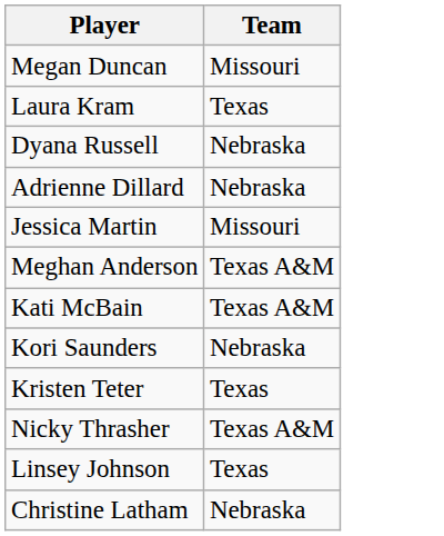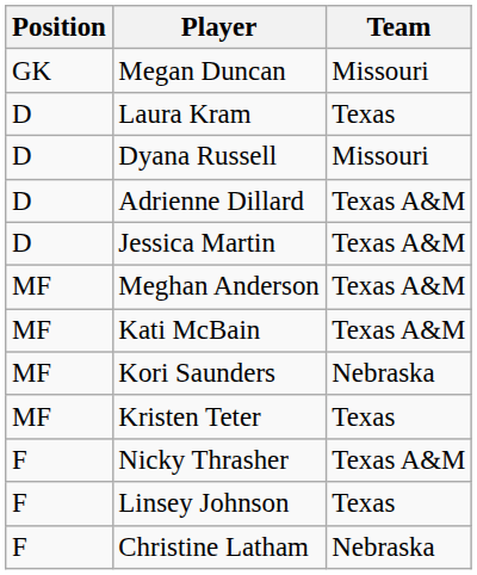+ column: Position | GK | D | D | D | D | MF | MF | MF | MF | F | F | F
Dyana Russell | Team: Nebraska -> Missouri
Adrienne Dillard | Team: Nebraska -> Texas A&M
Jessica Martin | Team: Missouri -> Texas A&M
